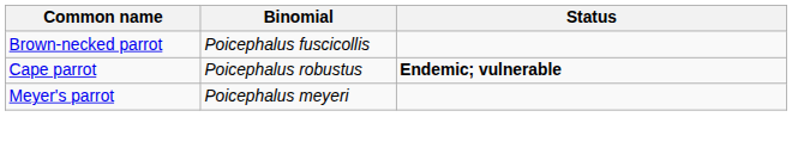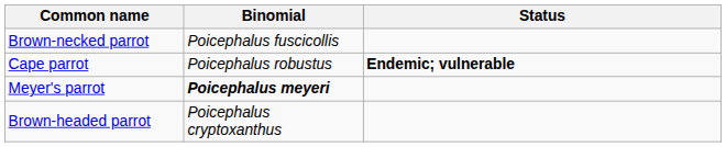Meyer's parrot | Binomial: normal -> bold
+ row: Brown-headed parrot | Poicephalus cryptoxanthus
